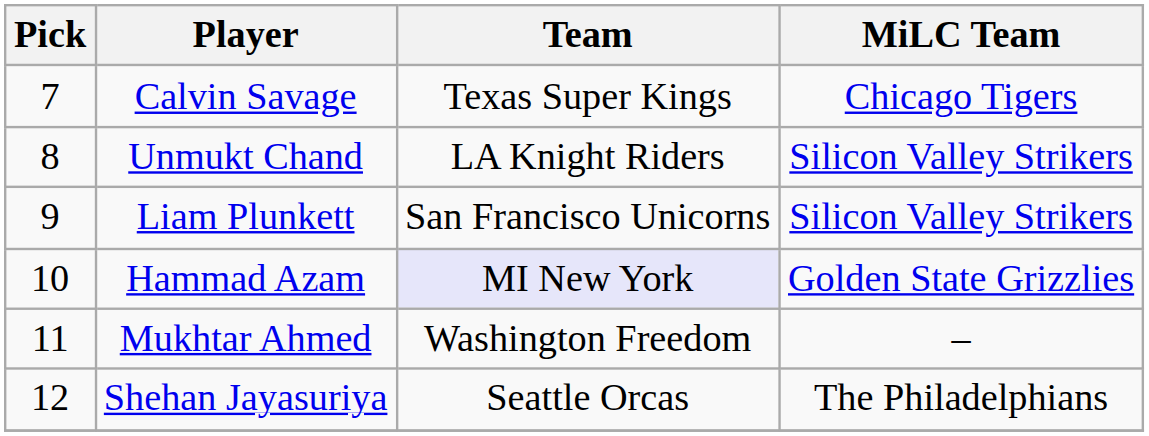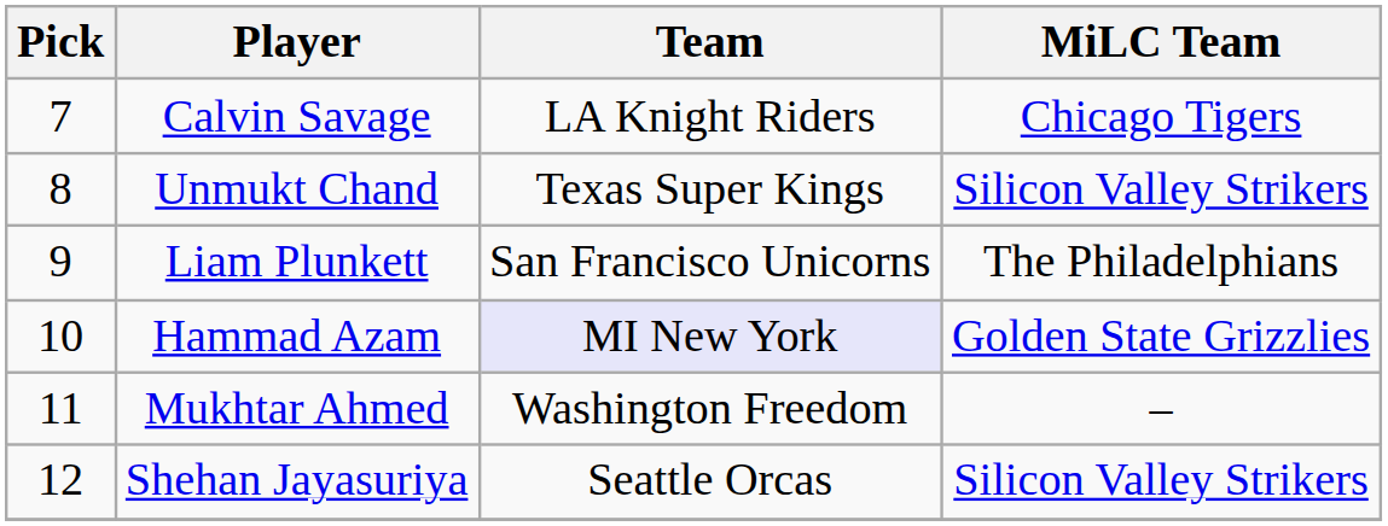Calvin Savage | Team: Texas Super Kings -> LA Knight Riders
Unmukt Chand | Team: LA Knight Riders -> Texas Super Kings
Liam Plunkett | MiLC Team: Silicon Valley Strikers -> The Philadelphians
Shehan Jayasuriya | MiLC Team: The Philadelphians -> Silicon Valley Strikers
